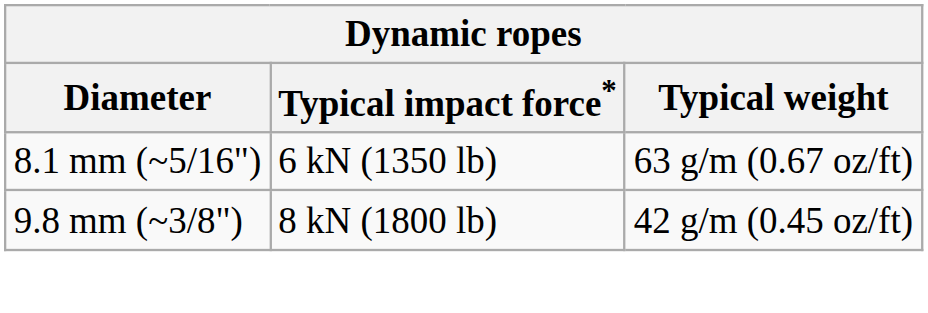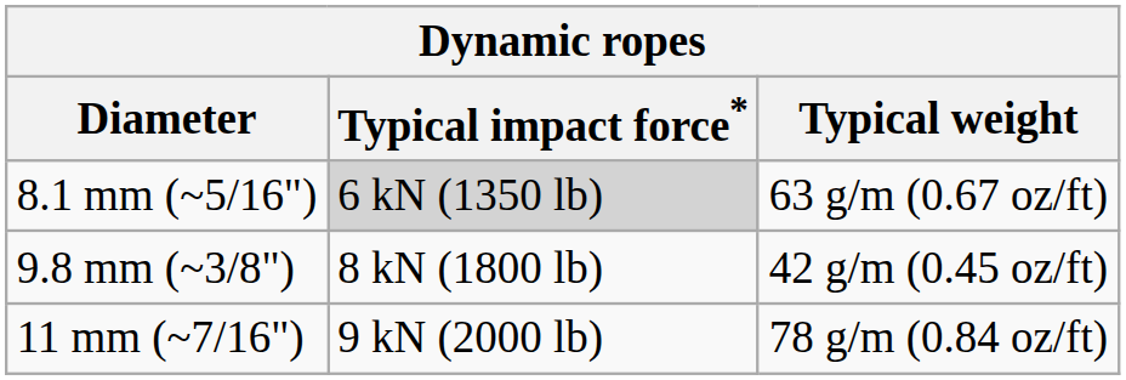8.1 mm (~5/16") | Typical impact force*: no background -> lightgrey background
+ row: 11 mm (~7/16") | 9 kN (2000 lb) | 78 g/m (0.84 oz/ft)
